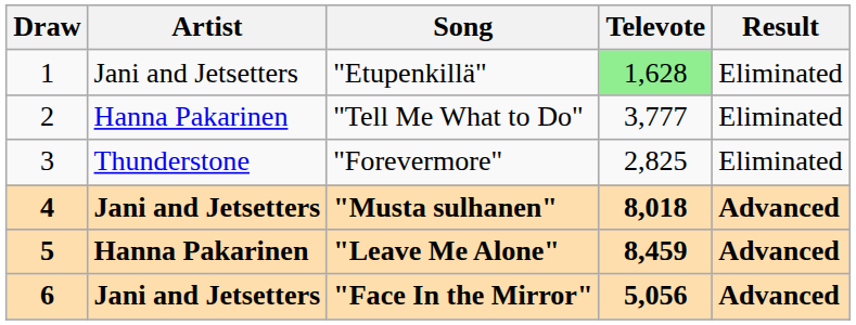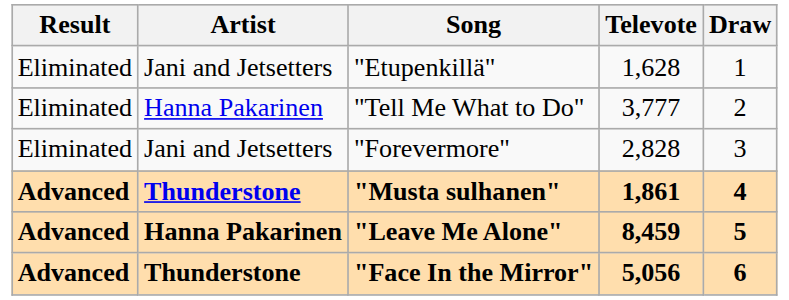columns swapped: Draw <-> Result
"Etupenkillä" | Televote: lightgreen background -> no background
"Forevermore" | Artist: Thunderstone -> Jani and Jetsetters
"Forevermore" | Televote: 2,825 -> 2,828
"Musta sulhanen" | Artist: Jani and Jetsetters -> Thunderstone
"Musta sulhanen" | Televote: 8,018 -> 1,861
"Face In the Mirror" | Artist: Jani and Jetsetters -> Thunderstone
